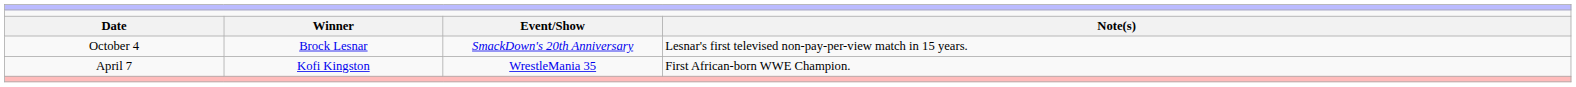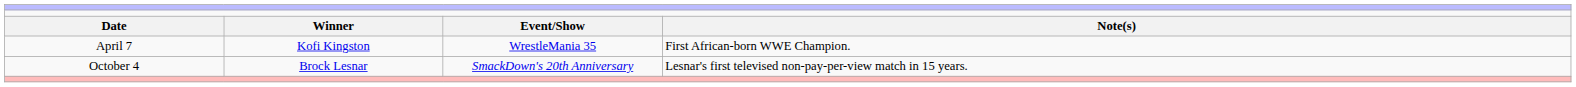rows swapped: April 7 <-> October 4
